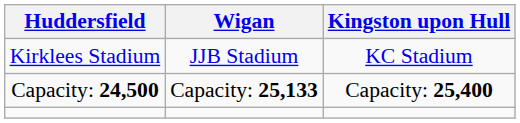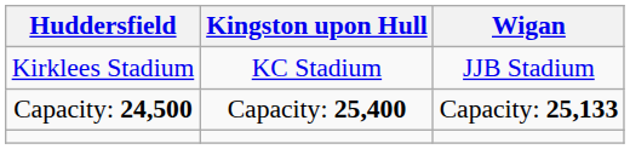columns swapped: Kingston upon Hull <-> Wigan
